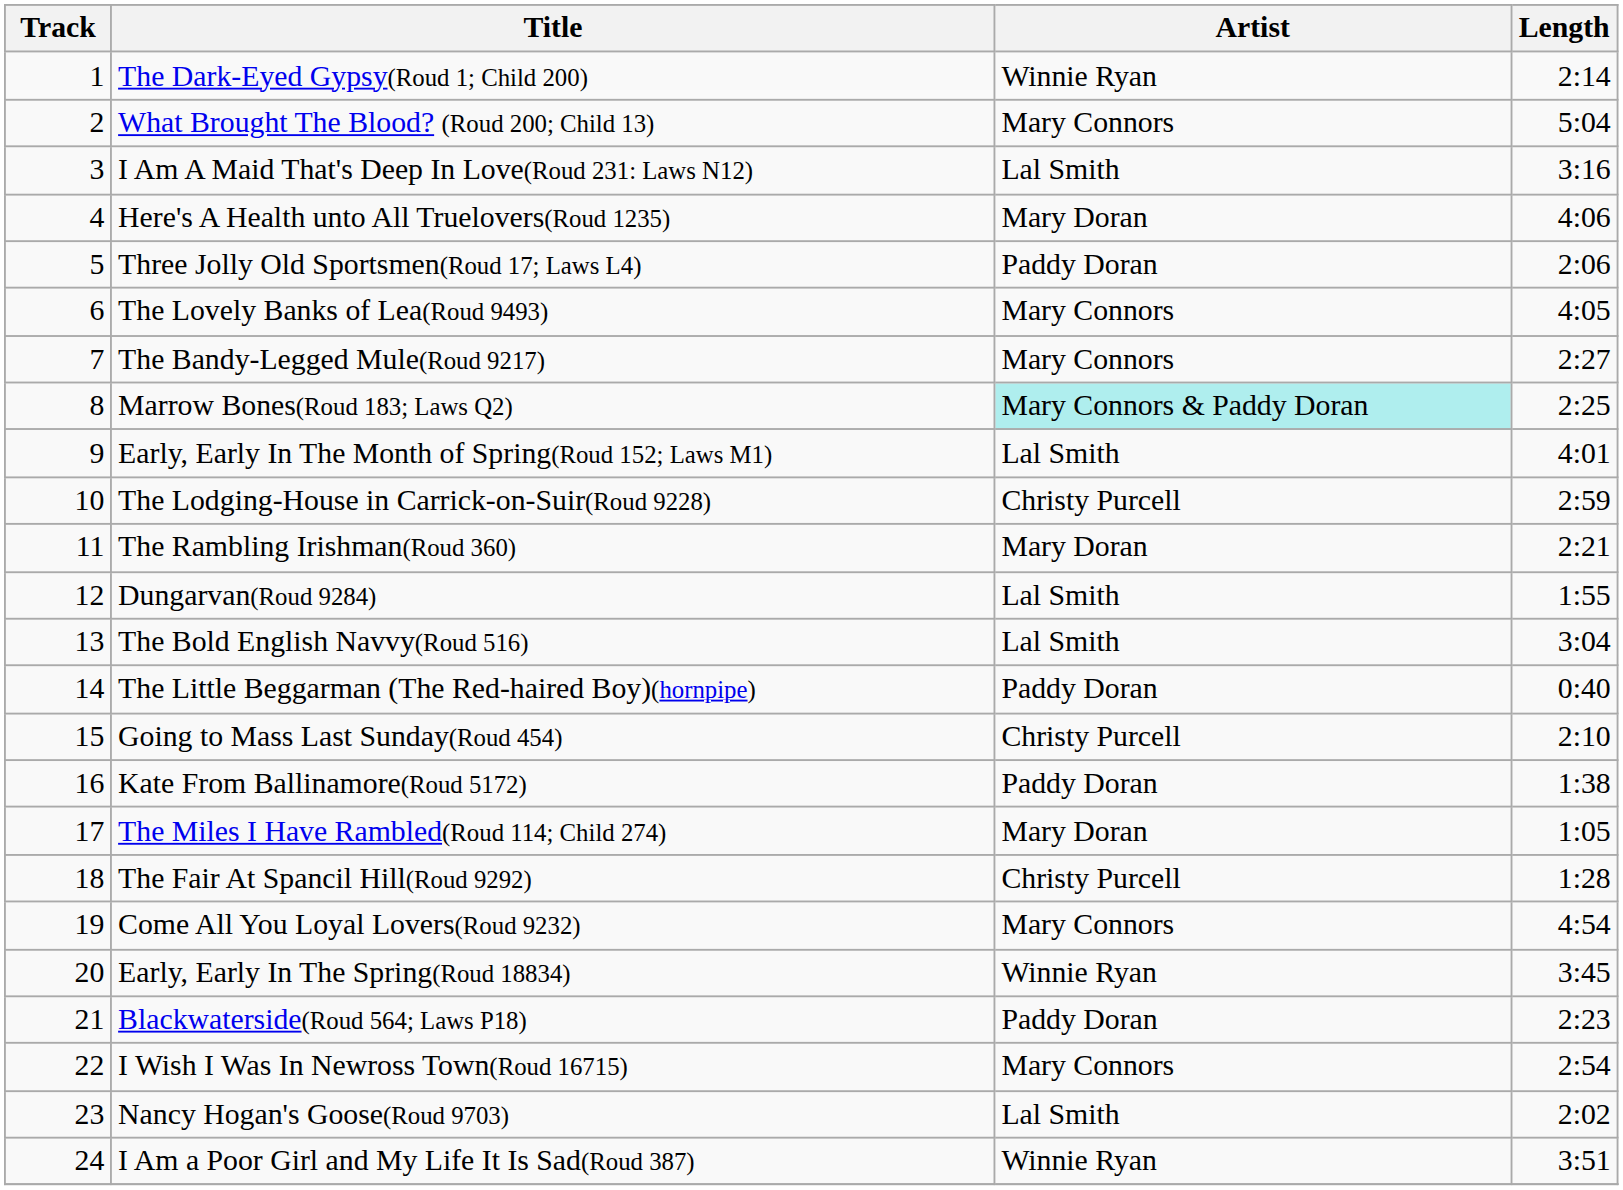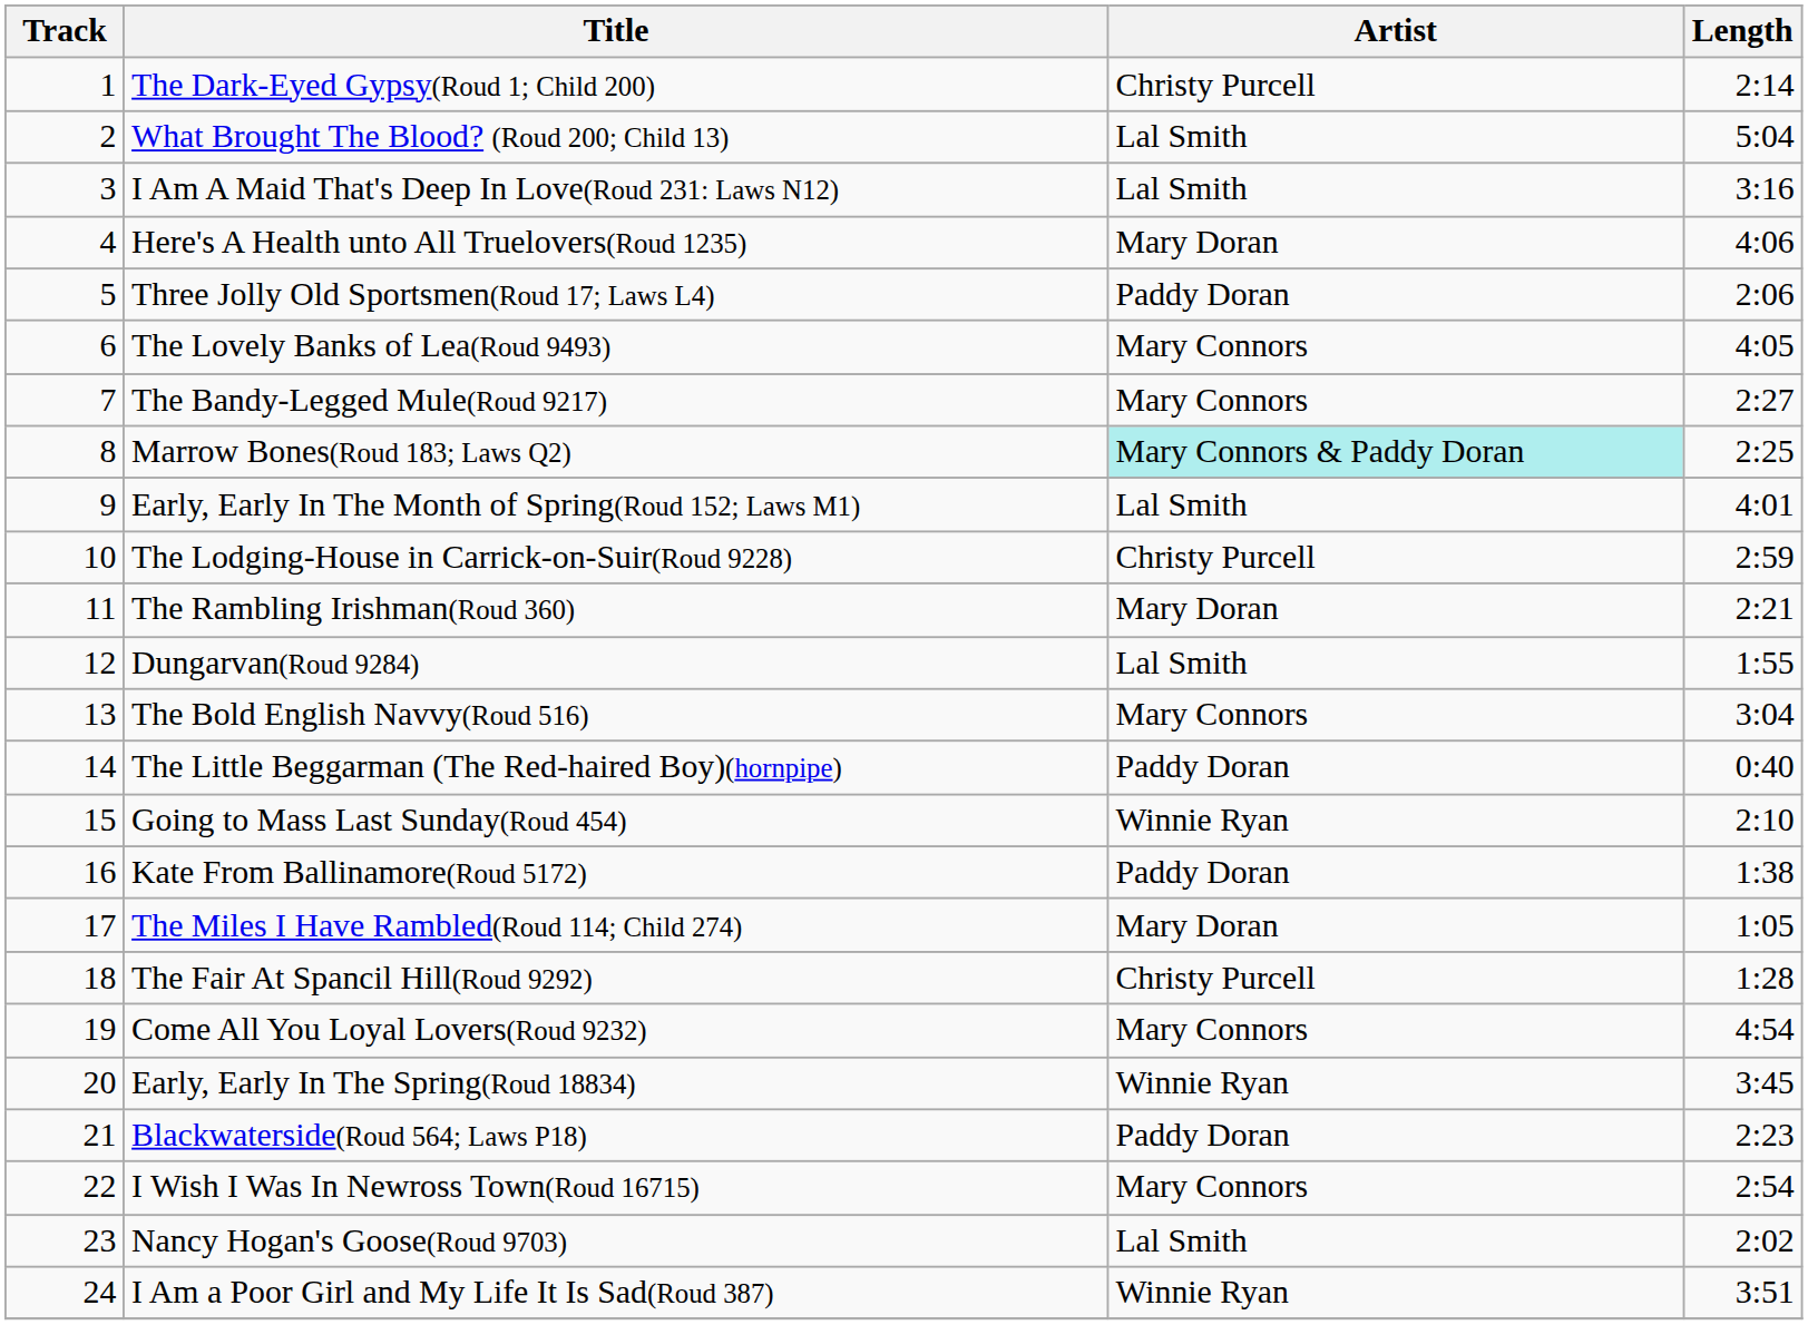The Dark-Eyed Gypsy(Roud 1; Child 200) | Artist: Winnie Ryan -> Christy Purcell
What Brought The Blood? (Roud 200; Child 13) | Artist: Mary Connors -> Lal Smith
The Bold English Navvy(Roud 516) | Artist: Lal Smith -> Mary Connors
Going to Mass Last Sunday(Roud 454) | Artist: Christy Purcell -> Winnie Ryan
